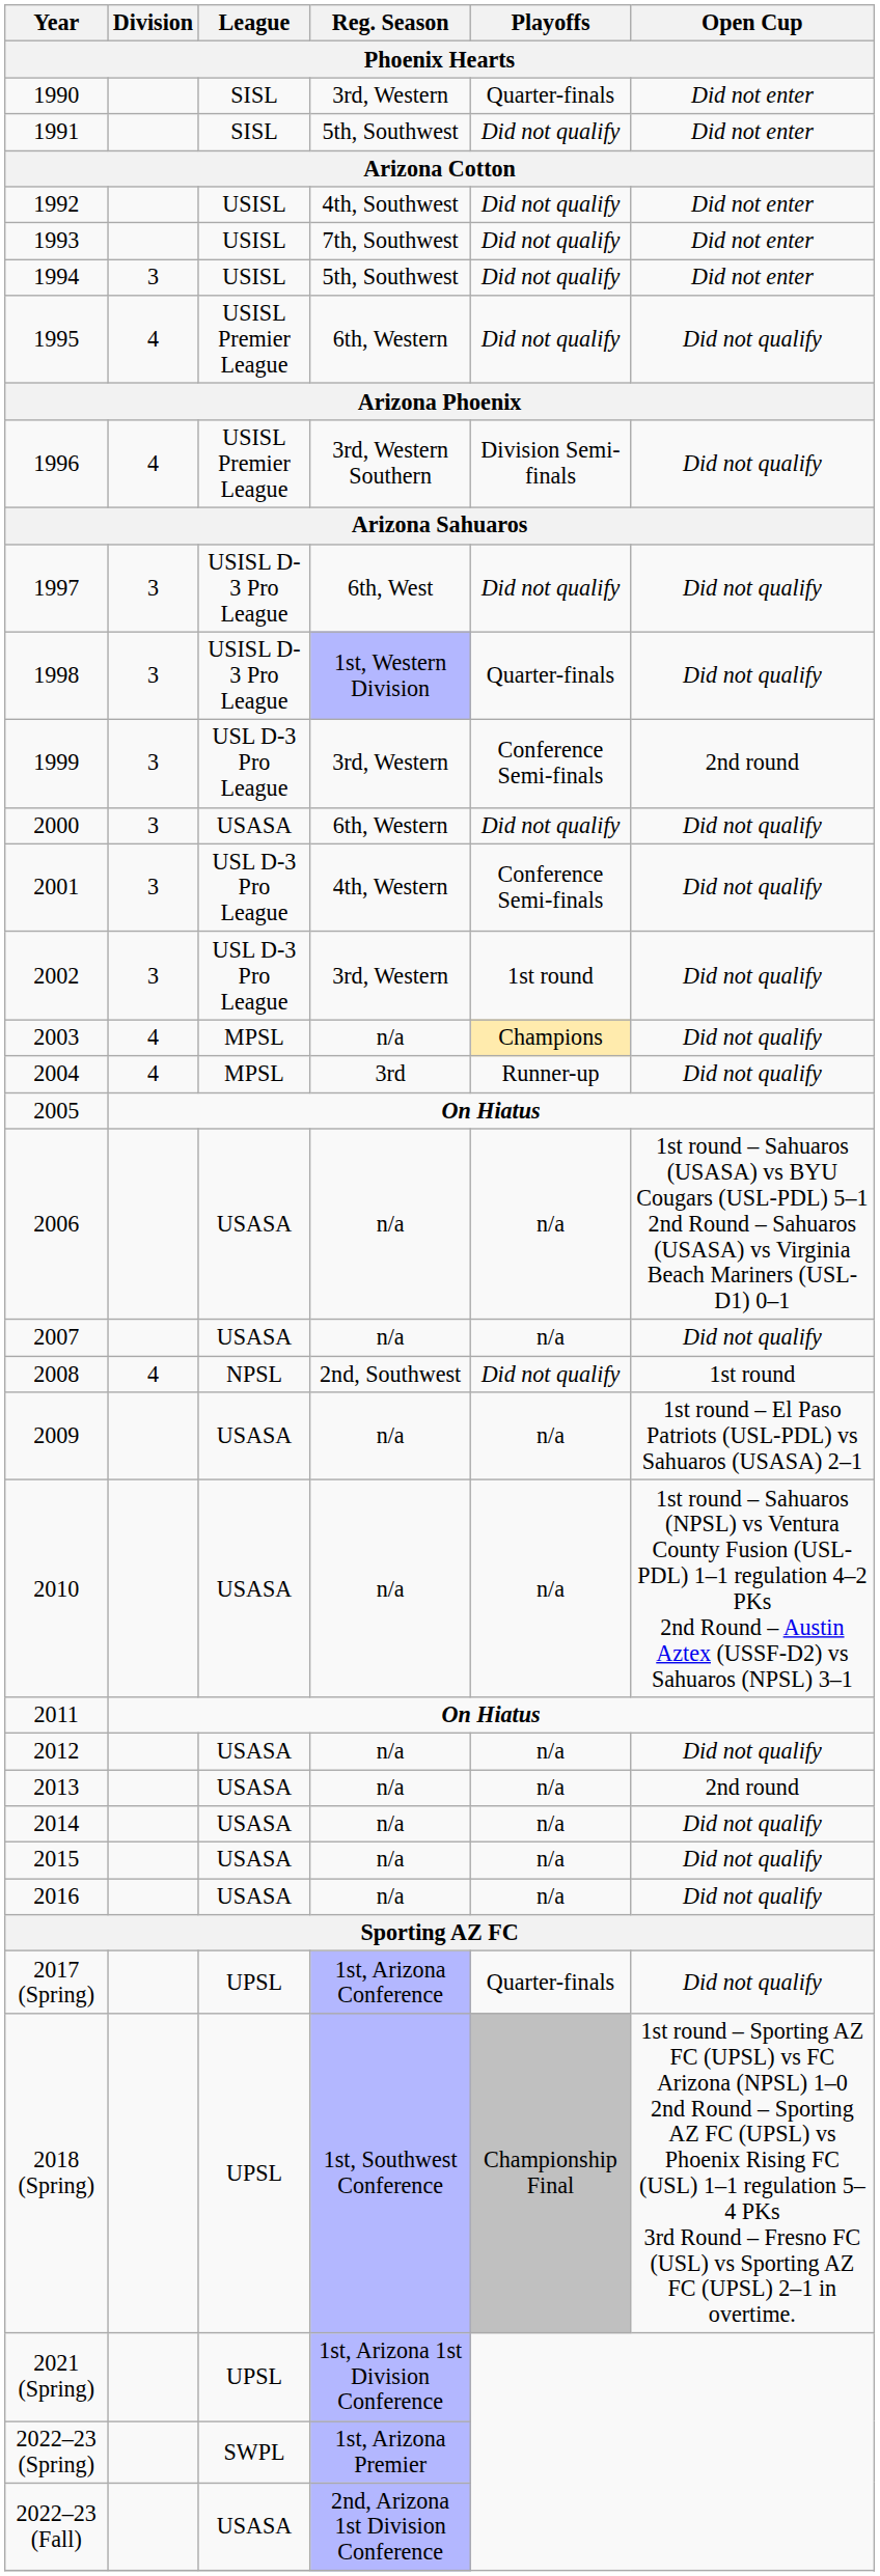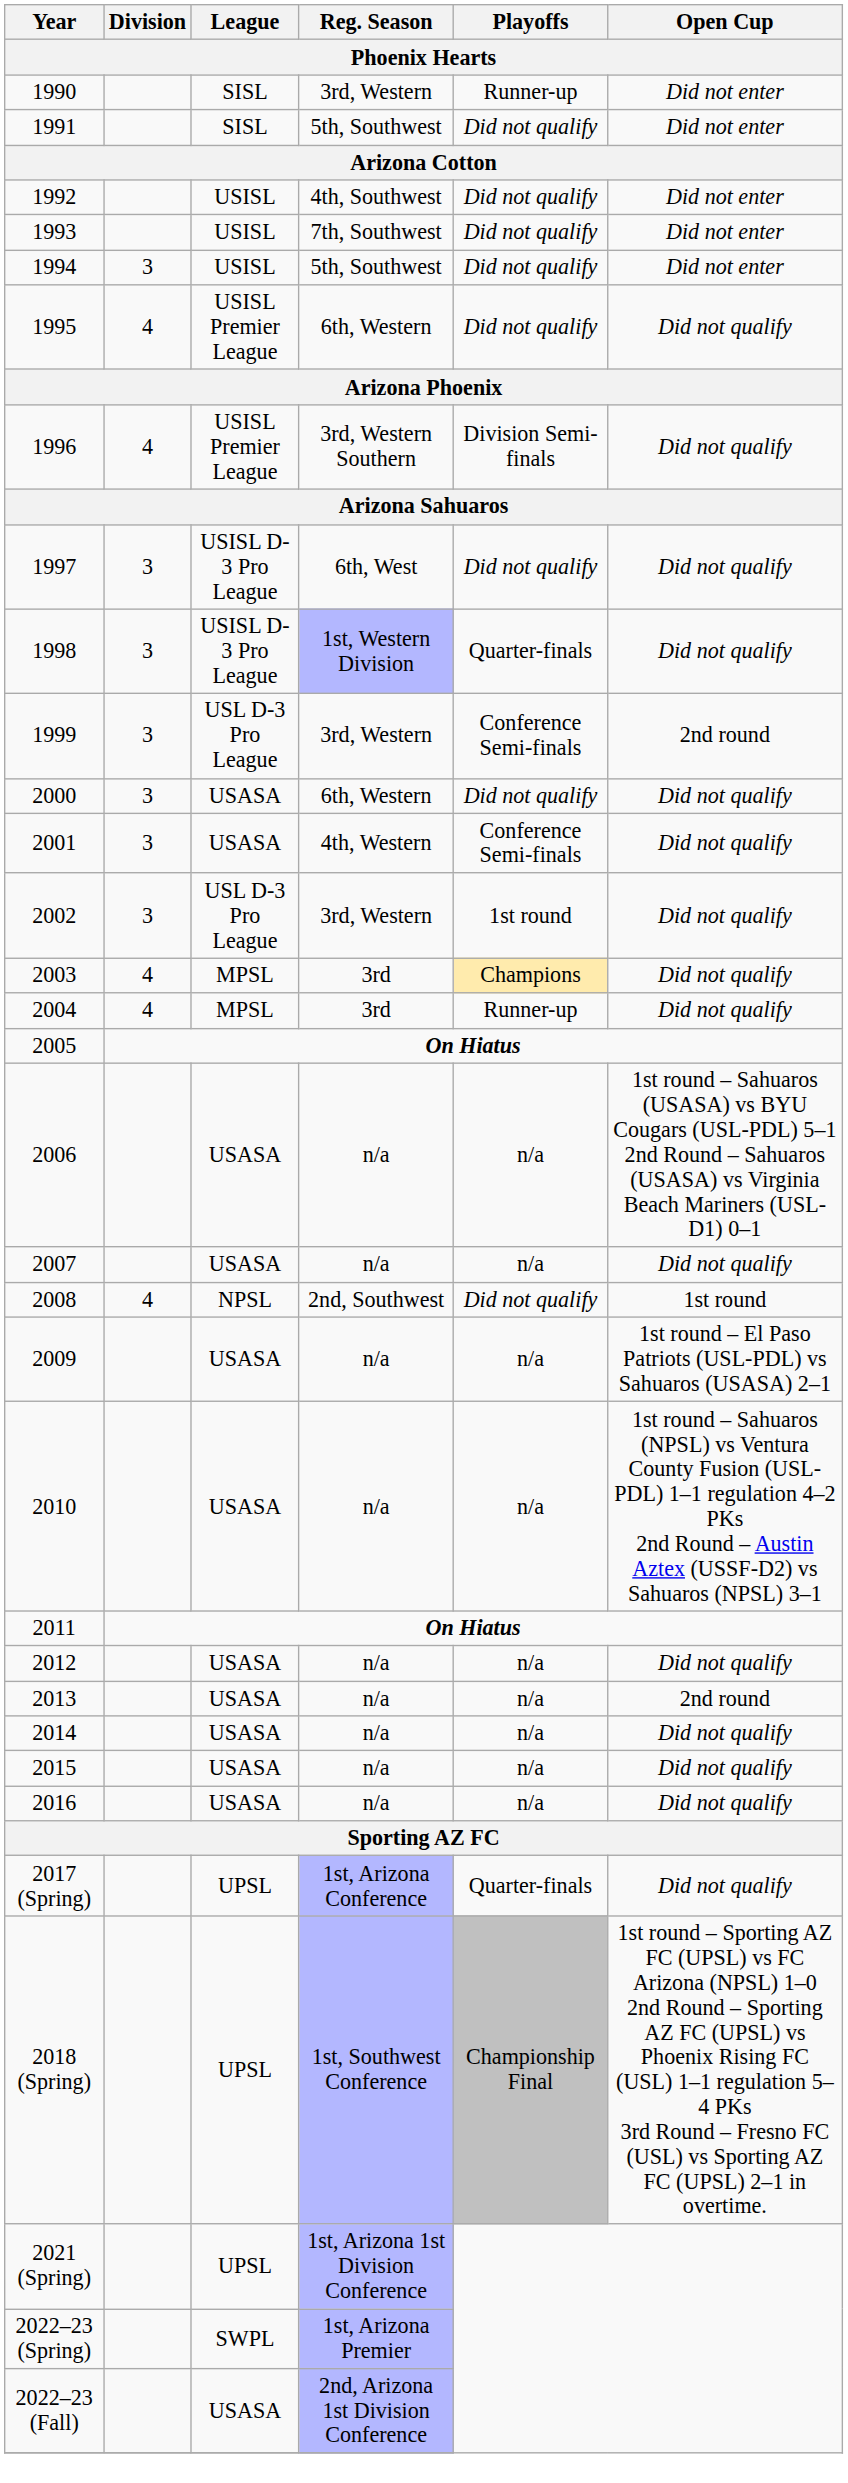1990 | Playoffs / Phoenix Hearts: Quarter-finals -> Runner-up
2001 | League / Phoenix Hearts: USL D-3 Pro League -> USASA
2003 | Reg. Season / Phoenix Hearts: n/a -> 3rd
